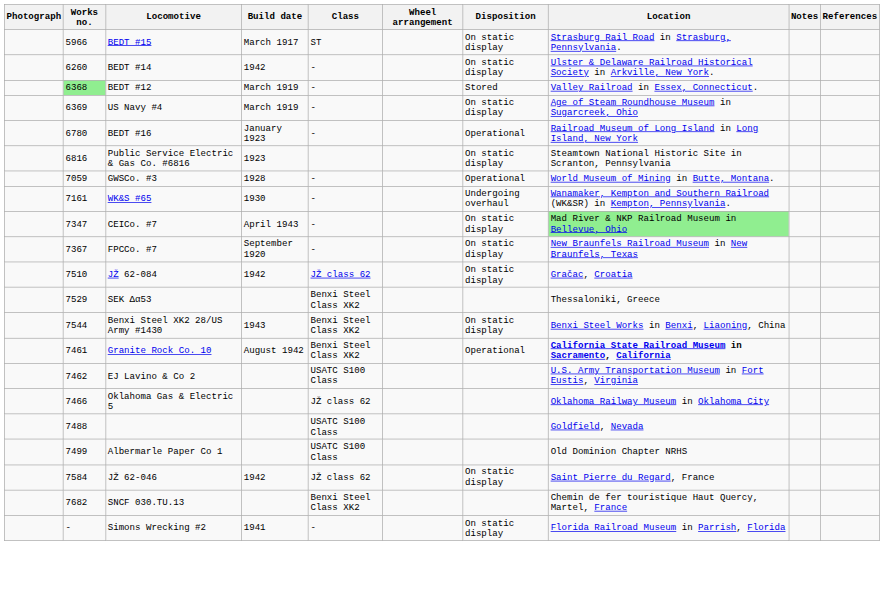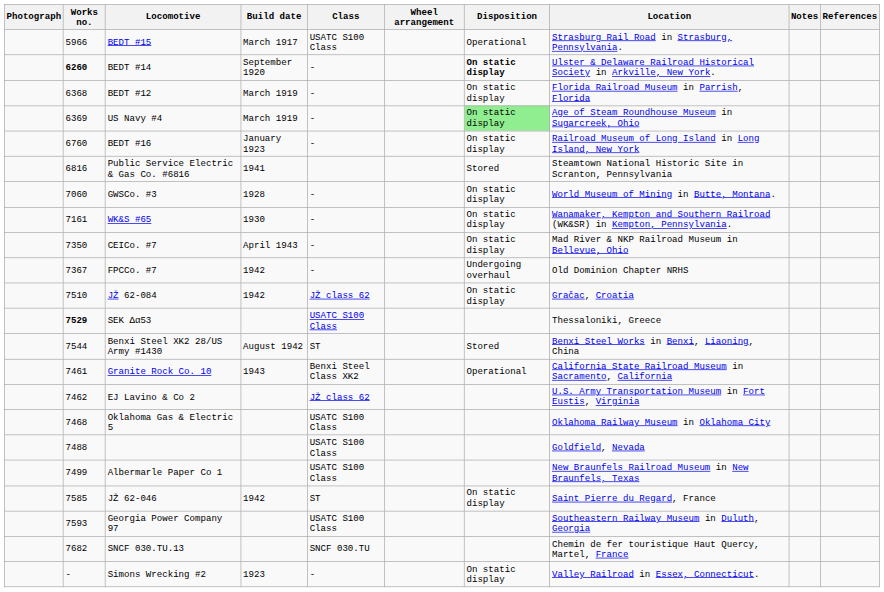BEDT #15 | Class: ST -> USATC S100 Class
BEDT #15 | Disposition: On static display -> Operational
BEDT #14 | Works no.: normal -> bold
BEDT #14 | Build date: 1942 -> September 1920
BEDT #14 | Disposition: normal -> bold
BEDT #12 | Works no.: lightgreen background -> no background
BEDT #12 | Disposition: Stored -> On static display
BEDT #12 | Location: Valley Railroad in Essex, Connecticut. -> Florida Railroad Museum in Parrish, Florida
US Navy #4 | Disposition: no background -> lightgreen background
BEDT #16 | Works no.: 6780 -> 6760
BEDT #16 | Disposition: Operational -> On static display
Public Service Electric & Gas Co. #6816 | Build date: 1923 -> 1941
Public Service Electric & Gas Co. #6816 | Disposition: On static display -> Stored
GWSCo. #3 | Works no.: 7059 -> 7060
GWSCo. #3 | Disposition: Operational -> On static display
WK&S #65 | Disposition: Undergoing overhaul -> On static display
CEICo. #7 | Works no.: 7347 -> 7350
CEICo. #7 | Location: lightgreen background -> no background
FPCCo. #7 | Build date: September 1920 -> 1942
FPCCo. #7 | Disposition: On static display -> Undergoing overhaul
FPCCo. #7 | Location: New Braunfels Railroad Museum in New Braunfels, Texas -> Old Dominion Chapter NRHS
SEK Δα53 | Works no.: normal -> bold
SEK Δα53 | Class: Benxi Steel Class XK2 -> USATC S100 Class
Benxi Steel XK2 28/US Army #1430 | Build date: 1943 -> August 1942
Benxi Steel XK2 28/US Army #1430 | Class: Benxi Steel Class XK2 -> ST
Benxi Steel XK2 28/US Army #1430 | Disposition: On static display -> Stored
Granite Rock Co. 10 | Build date: August 1942 -> 1943
Granite Rock Co. 10 | Location: bold -> normal
EJ Lavino & Co 2 | Class: USATC S100 Class -> JŽ class 62
Oklahoma Gas & Electric 5 | Works no.: 7466 -> 7468
Oklahoma Gas & Electric 5 | Class: JŽ class 62 -> USATC S100 Class
Albermarle Paper Co 1 | Location: Old Dominion Chapter NRHS -> New Braunfels Railroad Museum in New Braunfels, Texas
JŽ 62-046 | Works no.: 7584 -> 7585
JŽ 62-046 | Class: JŽ class 62 -> ST
+ row: 7593 | Georgia Power Company 97 | USATC S100 Class | Southeastern Railway Museum in Duluth, Georgia
SNCF 030.TU.13 | Class: Benxi Steel Class XK2 -> SNCF 030.TU
Simons Wrecking #2 | Build date: 1941 -> 1923
Simons Wrecking #2 | Location: Florida Railroad Museum in Parrish, Florida -> Valley Railroad in Essex, Connecticut.
